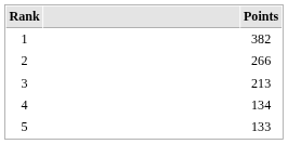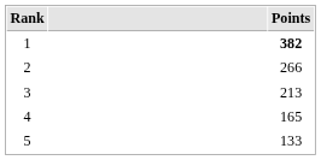1 | Points: normal -> bold
4 | Points: 134 -> 165
